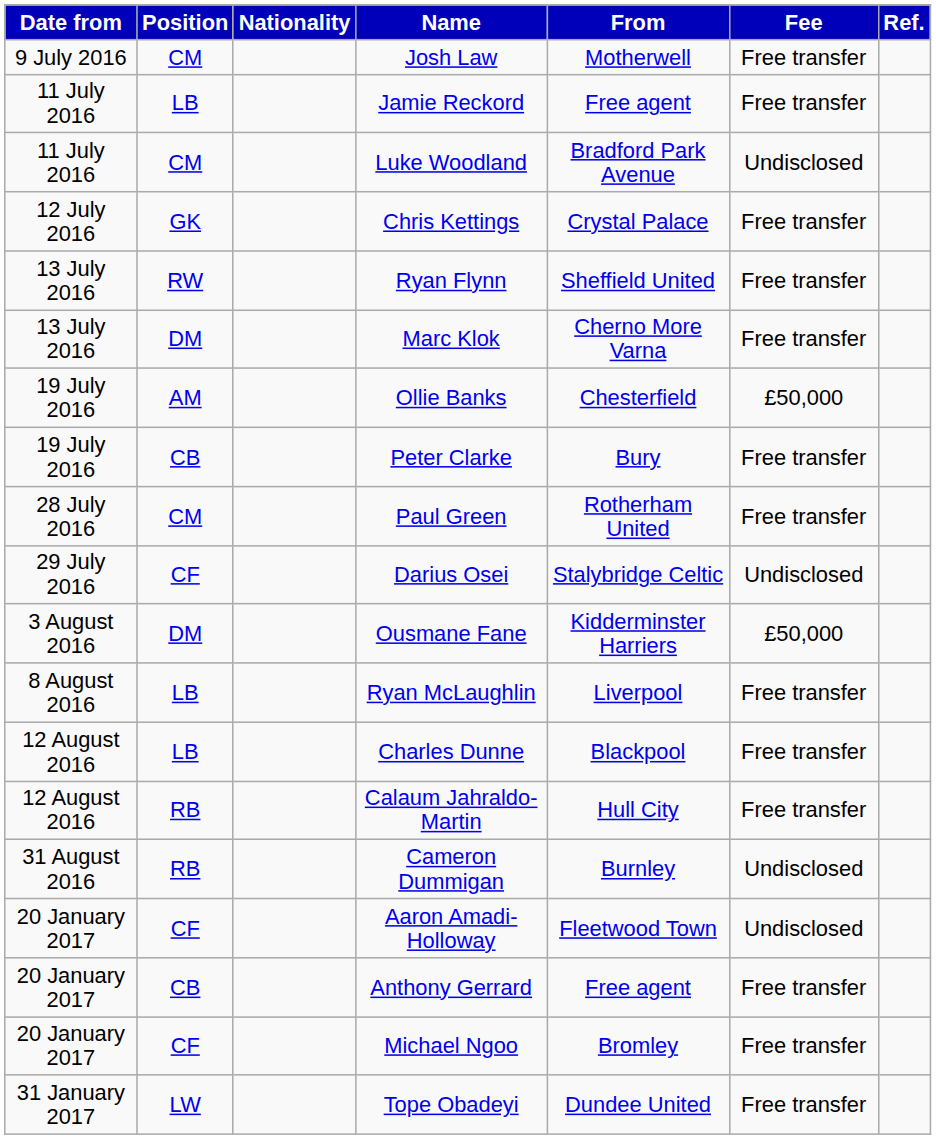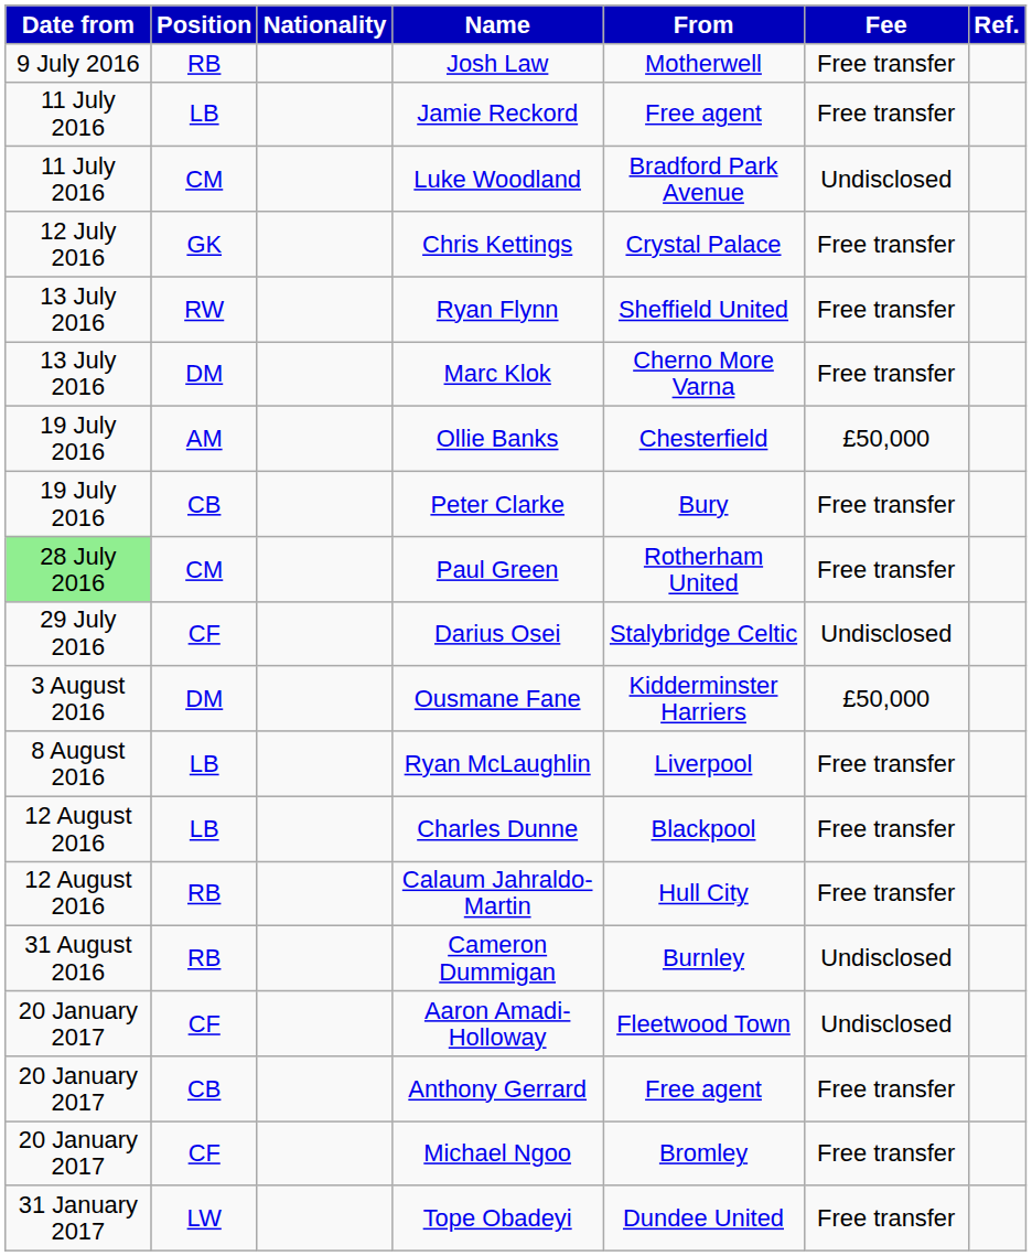Josh Law | Position: CM -> RB
Paul Green | Date from: no background -> lightgreen background
